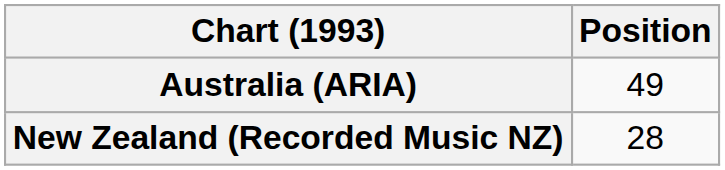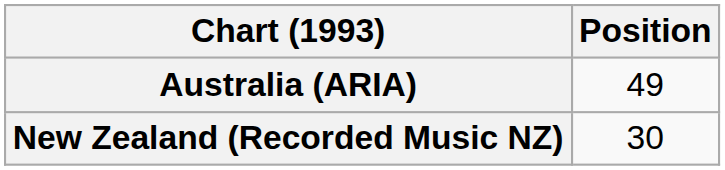New Zealand (Recorded Music NZ) | Position: 28 -> 30
